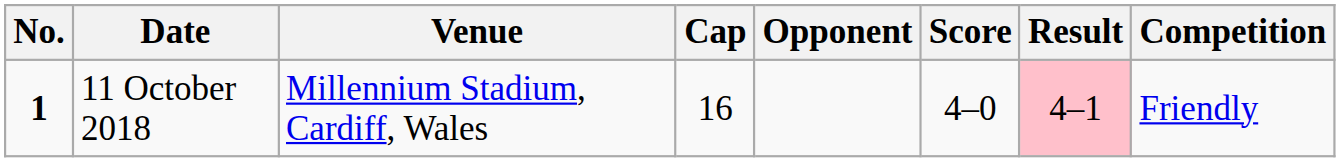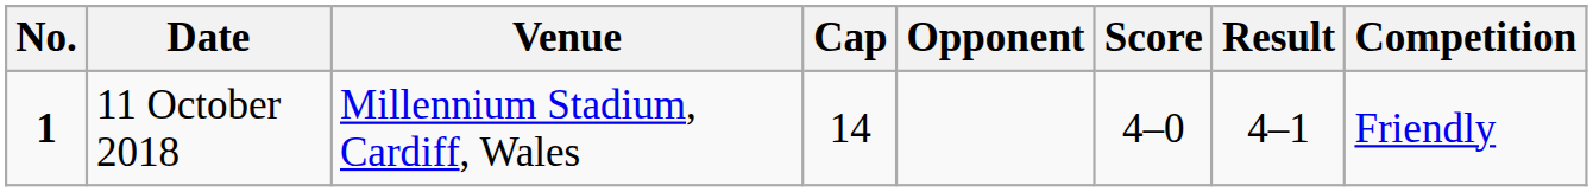11 October 2018 | Cap: 16 -> 14
11 October 2018 | Result: pink background -> no background
